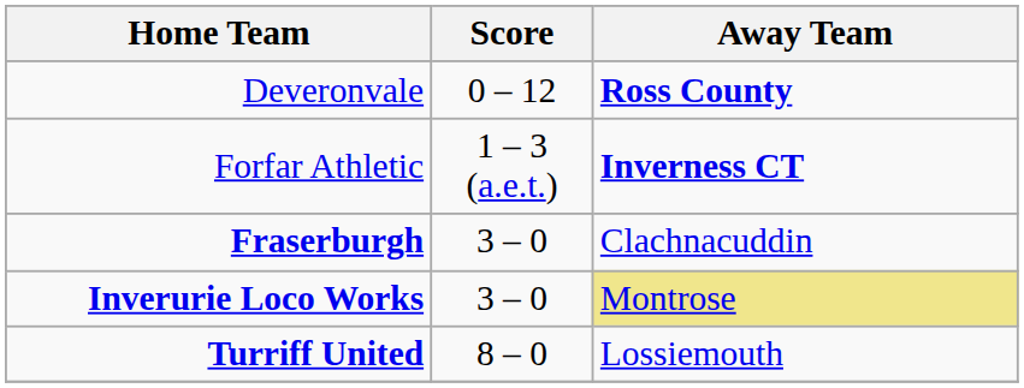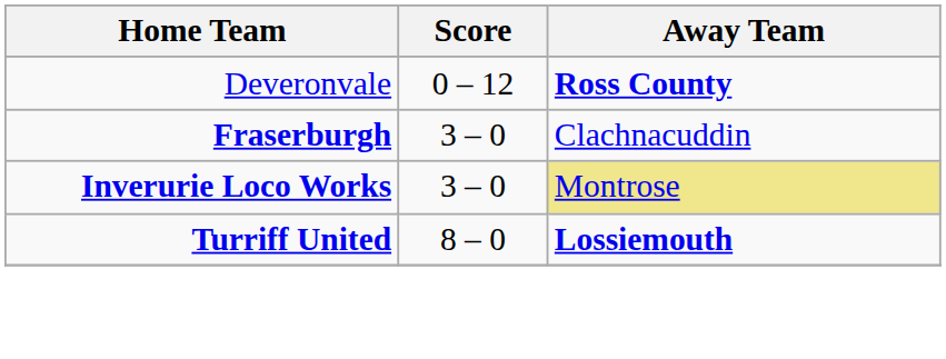- row: Forfar Athletic | 1 – 3 (a.e.t.) | Inverness CT
Turriff United | Away Team: normal -> bold
